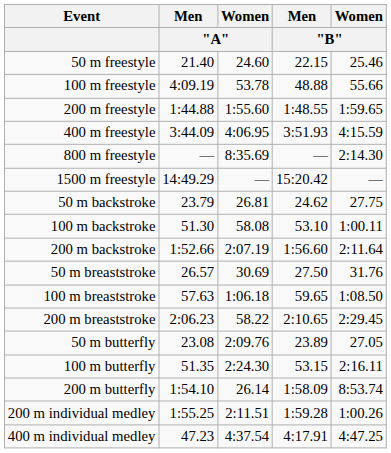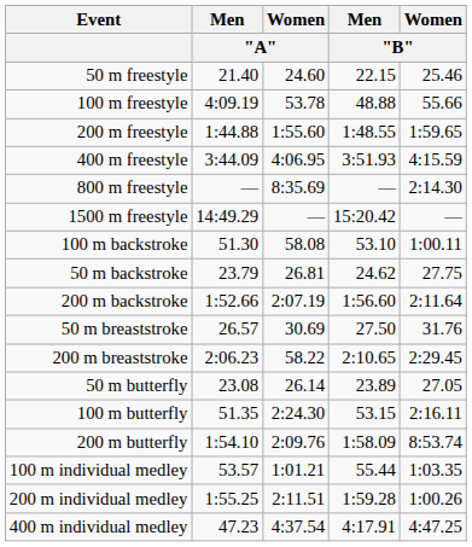rows swapped: 50 m backstroke <-> 100 m backstroke
- row: 100 m breaststroke | 57.63 | 1:06.18 | 59.65 | 1:08.50
50 m butterfly | Women / "A": 2:09.76 -> 26.14
200 m butterfly | Women / "A": 26.14 -> 2:09.76
+ row: 100 m individual medley | 53.57 | 1:01.21 | 55.44 | 1:03.35
